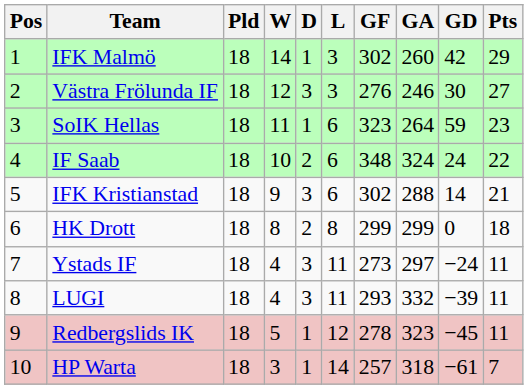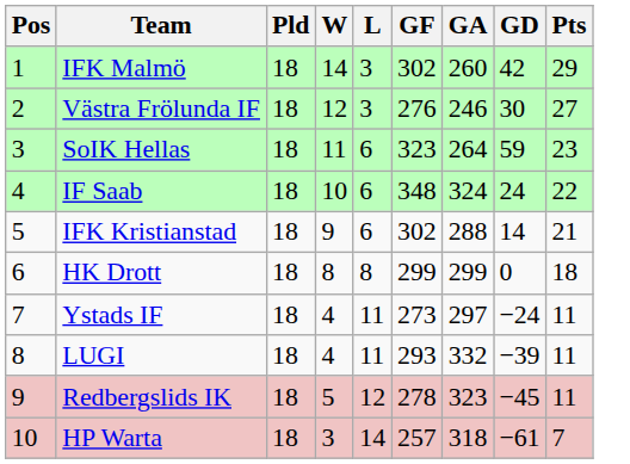- column: D | 1 | 3 | 1 | 2 | 3 | 2 | 3 | 3 | 1 | 1
